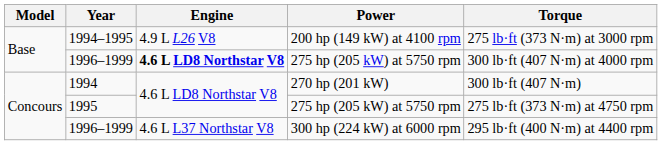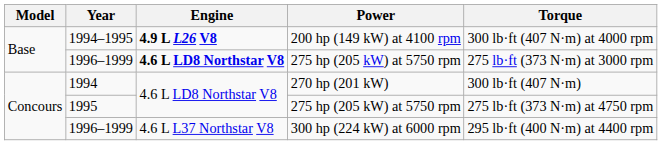1994–1995 | Engine: normal -> bold
1994–1995 | Torque: 275 lb·ft (373 N·m) at 3000 rpm -> 300 lb·ft (407 N·m) at 4000 rpm
1996–1999 / 275 hp (205 kW) at 5750 rpm | Torque: 300 lb·ft (407 N·m) at 4000 rpm -> 275 lb·ft (373 N·m) at 3000 rpm
